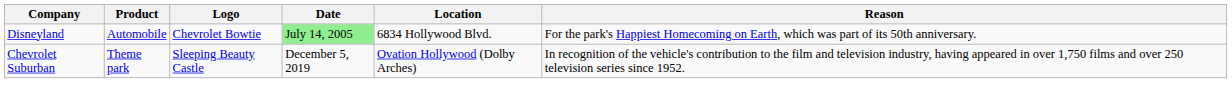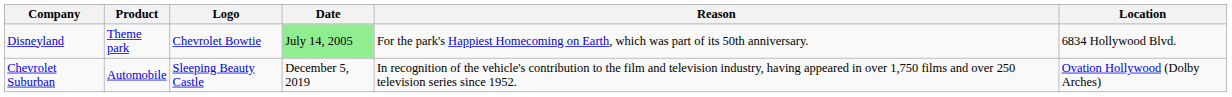columns swapped: Location <-> Reason
Disneyland | Product: Automobile -> Theme park
Chevrolet Suburban | Product: Theme park -> Automobile
